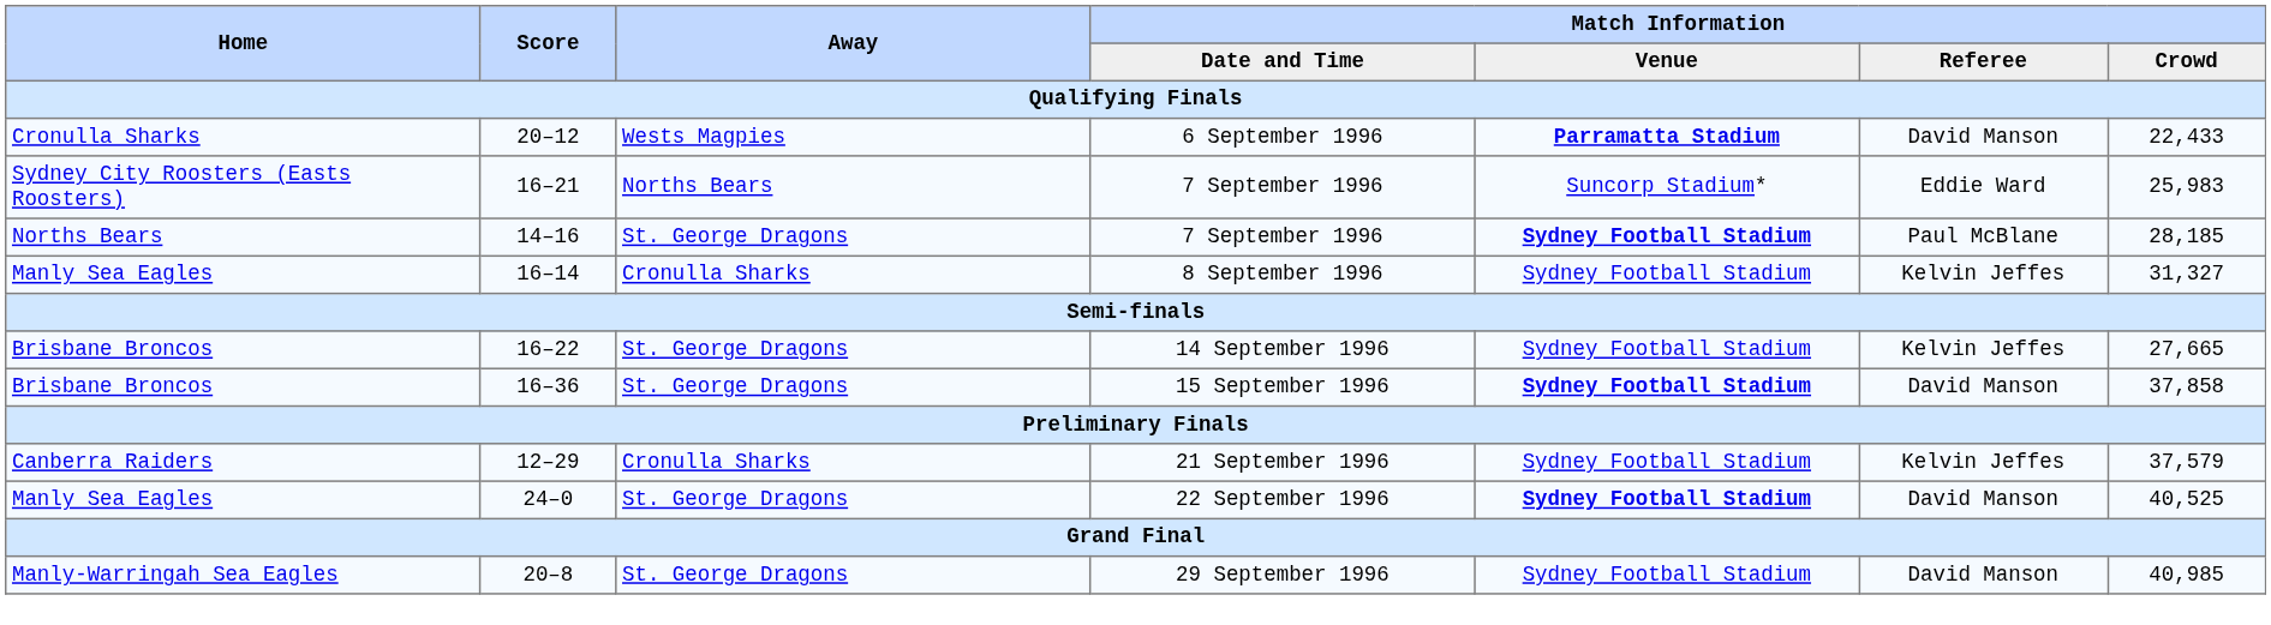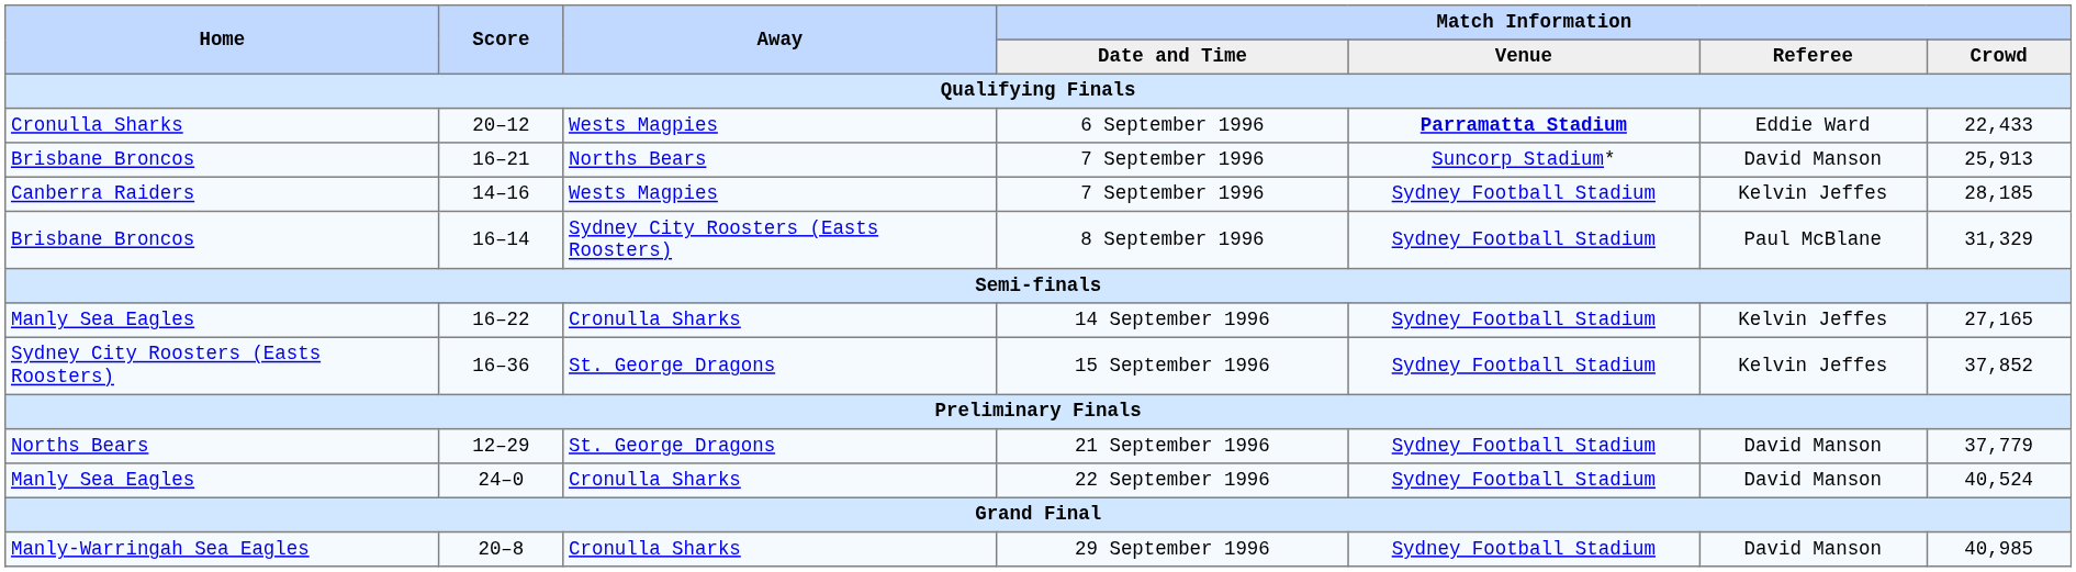6 September 1996 | Match Information / Referee: David Manson -> Eddie Ward
16–21 / 7 September 1996 | Home: Sydney City Roosters (Easts Roosters) -> Brisbane Broncos
16–21 / 7 September 1996 | Match Information / Referee: Eddie Ward -> David Manson
16–21 / 7 September 1996 | Match Information / Crowd: 25,983 -> 25,913
14–16 / 7 September 1996 | Home: Norths Bears -> Canberra Raiders
14–16 / 7 September 1996 | Away: St. George Dragons -> Wests Magpies
14–16 / 7 September 1996 | Match Information / Venue: bold -> normal
14–16 / 7 September 1996 | Match Information / Referee: Paul McBlane -> Kelvin Jeffes
8 September 1996 | Home: Manly Sea Eagles -> Brisbane Broncos
8 September 1996 | Away: Cronulla Sharks -> Sydney City Roosters (Easts Roosters)
8 September 1996 | Match Information / Referee: Kelvin Jeffes -> Paul McBlane
8 September 1996 | Match Information / Crowd: 31,327 -> 31,329
14 September 1996 | Home: Brisbane Broncos -> Manly Sea Eagles
14 September 1996 | Away: St. George Dragons -> Cronulla Sharks
14 September 1996 | Match Information / Crowd: 27,665 -> 27,165
15 September 1996 | Home: Brisbane Broncos -> Sydney City Roosters (Easts Roosters)
15 September 1996 | Match Information / Venue: bold -> normal
15 September 1996 | Match Information / Referee: David Manson -> Kelvin Jeffes
15 September 1996 | Match Information / Crowd: 37,858 -> 37,852
21 September 1996 | Home: Canberra Raiders -> Norths Bears
21 September 1996 | Away: Cronulla Sharks -> St. George Dragons
21 September 1996 | Match Information / Referee: Kelvin Jeffes -> David Manson
21 September 1996 | Match Information / Crowd: 37,579 -> 37,779
22 September 1996 | Away: St. George Dragons -> Cronulla Sharks
22 September 1996 | Match Information / Venue: bold -> normal
22 September 1996 | Match Information / Crowd: 40,525 -> 40,524
29 September 1996 | Away: St. George Dragons -> Cronulla Sharks
